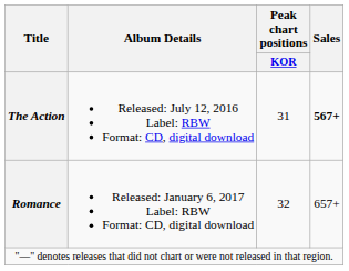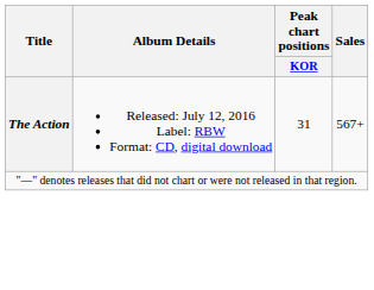The Action | Sales: bold -> normal
- row: Romance | Released: January 6, 2017 Label: RBW Format: CD, digital download | 32 | 657+
